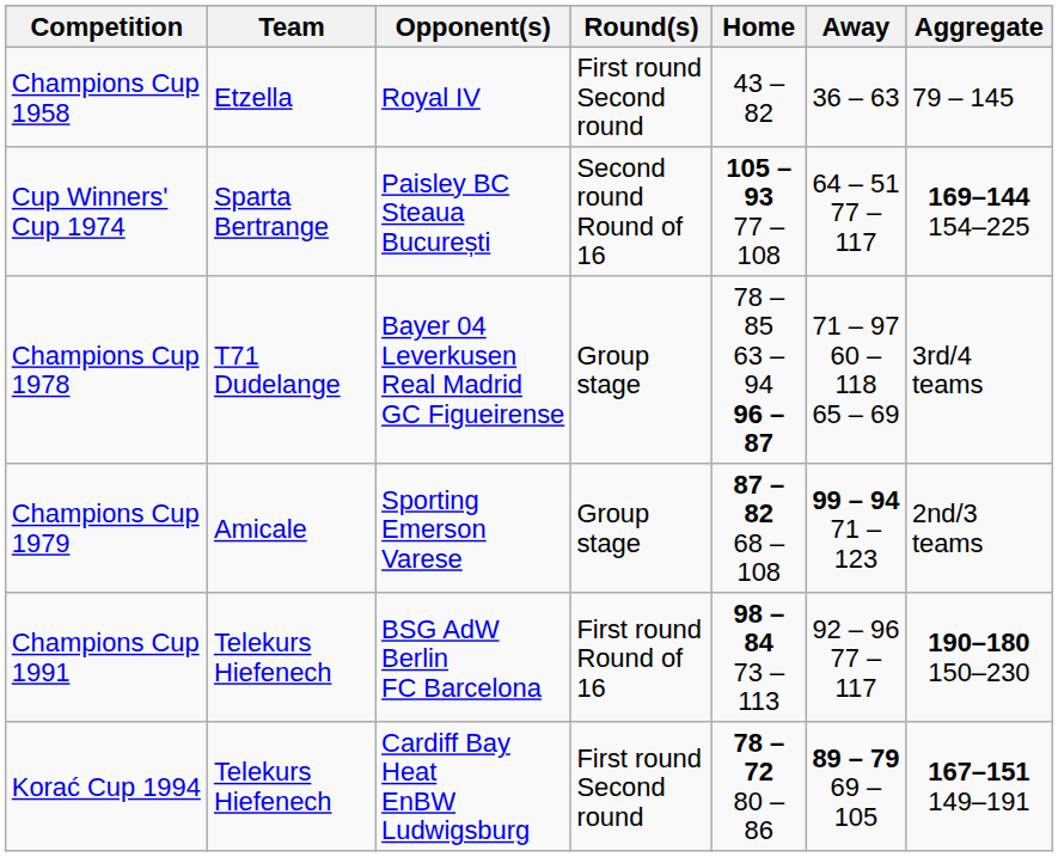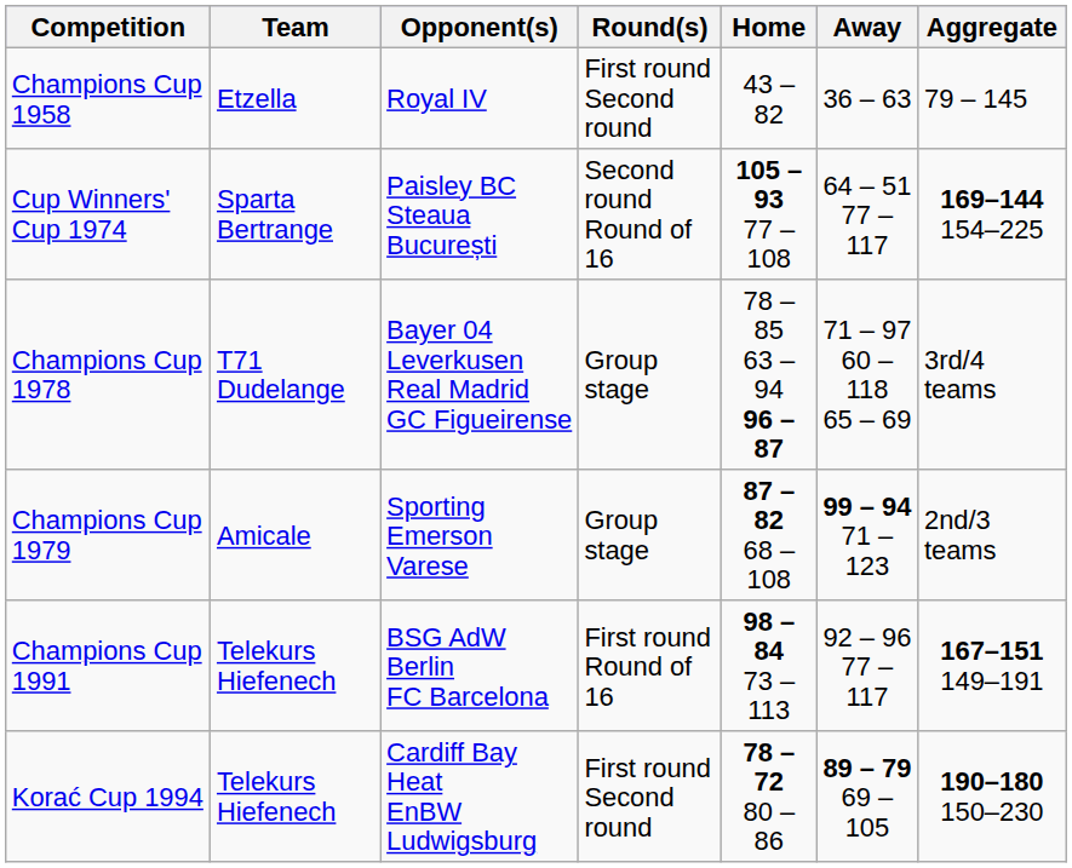Champions Cup 1991 | Aggregate: 190–180 150–230 -> 167–151 149–191
Korać Cup 1994 | Aggregate: 167–151 149–191 -> 190–180 150–230
